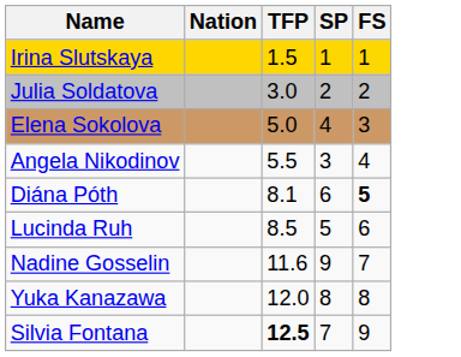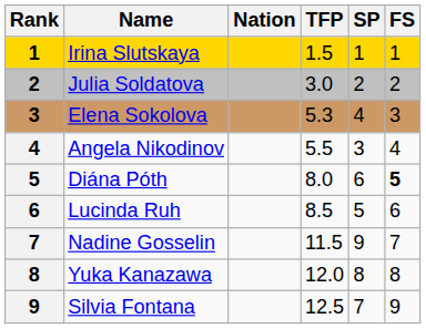+ column: Rank | 1 | 2 | 3 | 4 | 5 | 6 | 7 | 8 | 9
Elena Sokolova | TFP: 5.0 -> 5.3
Diána Póth | TFP: 8.1 -> 8.0
Nadine Gosselin | TFP: 11.6 -> 11.5
Silvia Fontana | TFP: bold -> normal
